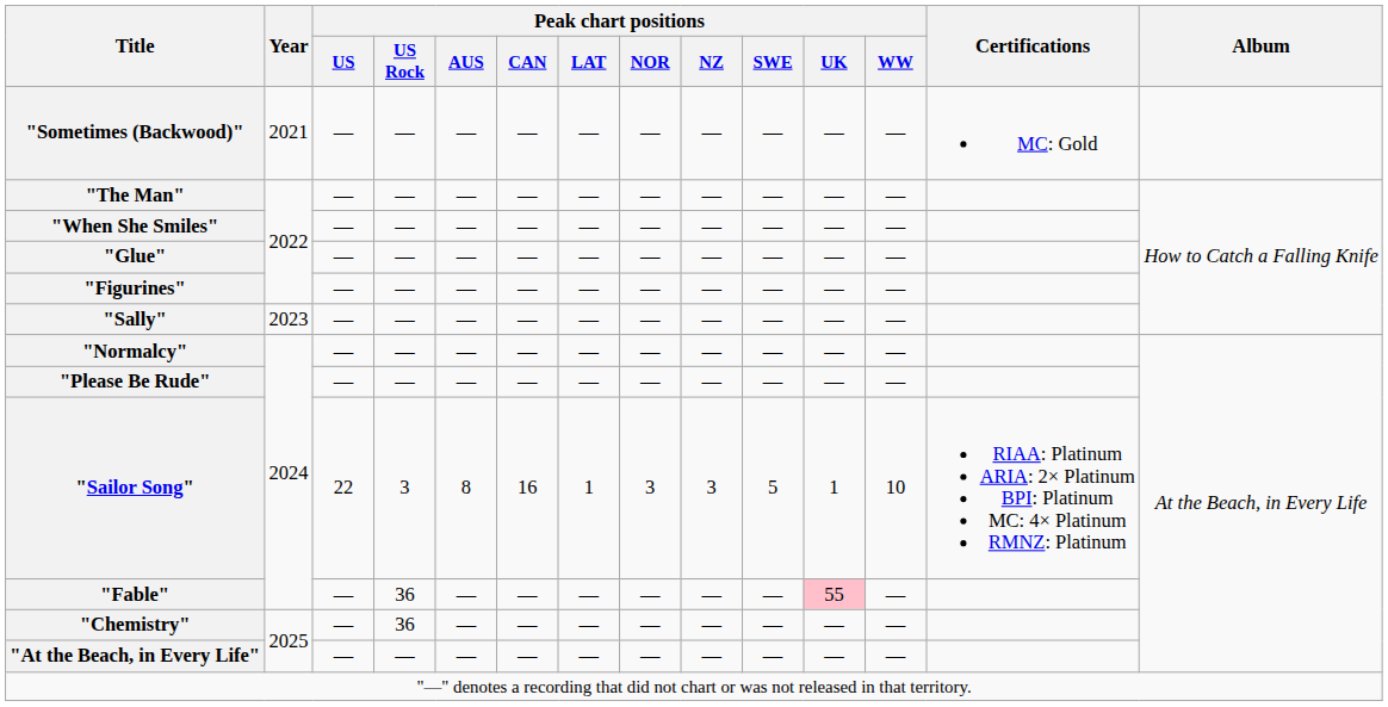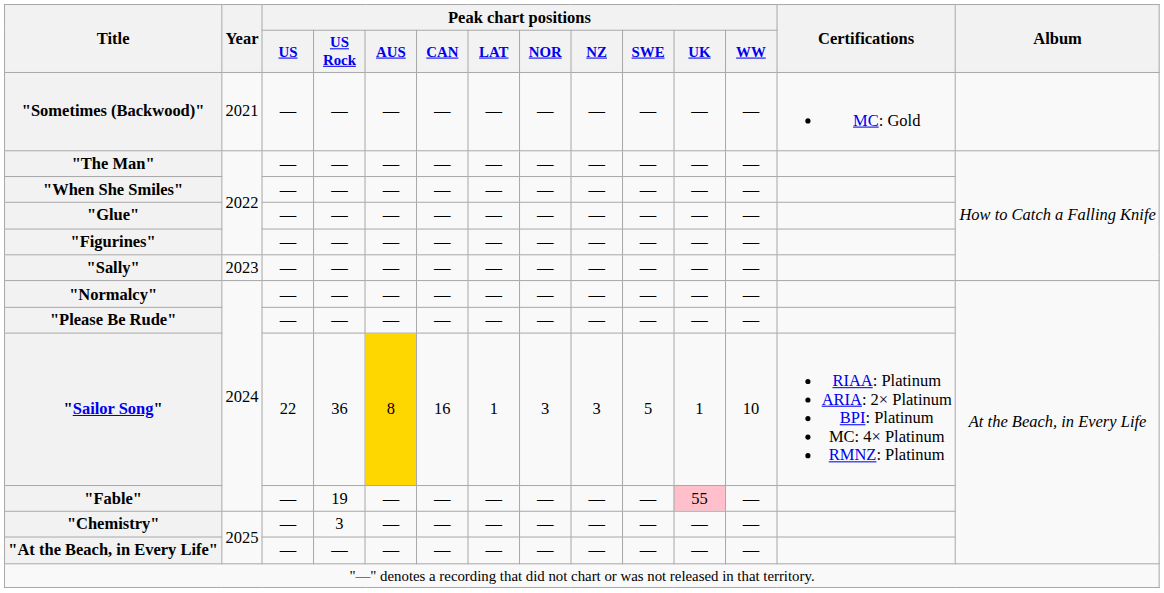"Sailor Song" | Peak chart positions / US Rock: 3 -> 36
"Sailor Song" | Peak chart positions / AUS: no background -> gold background
"Fable" | Peak chart positions / US Rock: 36 -> 19
"Chemistry" | Peak chart positions / US Rock: 36 -> 3
